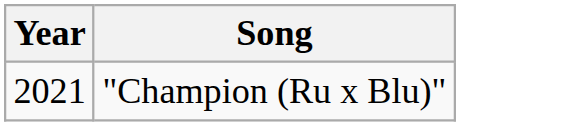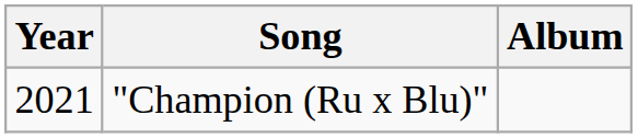+ column: Album
